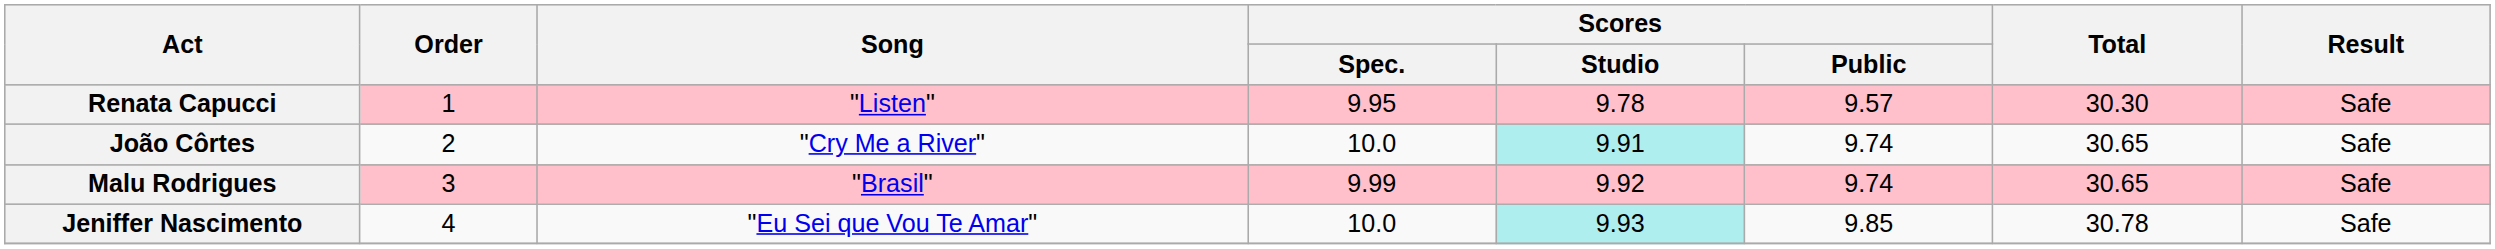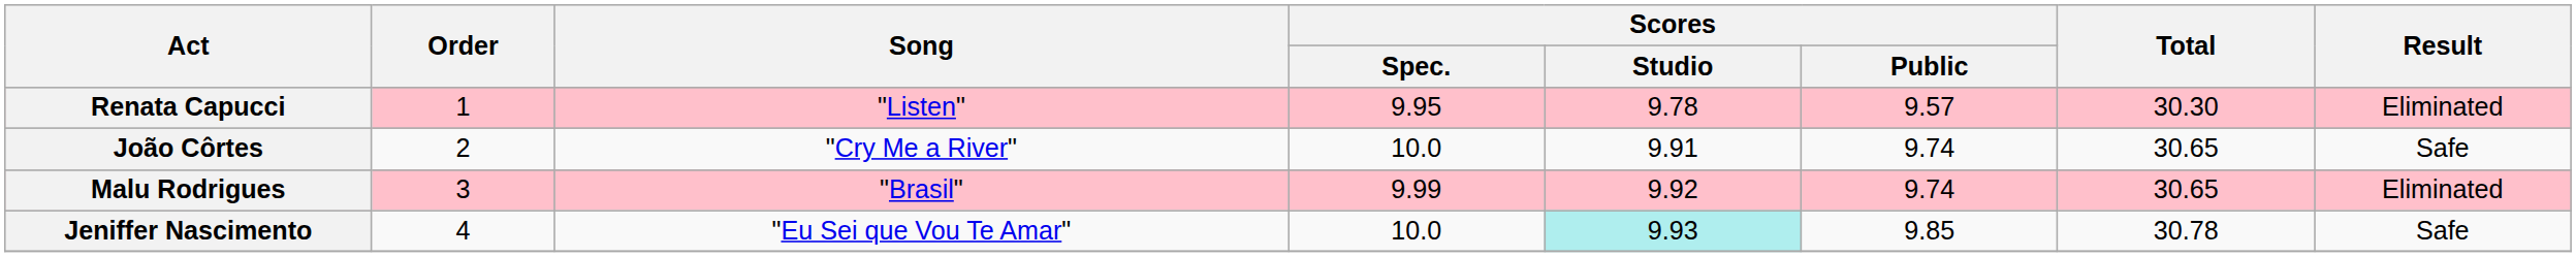Renata Capucci | Result: Safe -> Eliminated
João Côrtes | Scores / Studio: paleturquoise background -> no background
Malu Rodrigues | Result: Safe -> Eliminated
